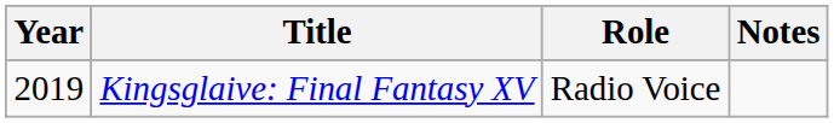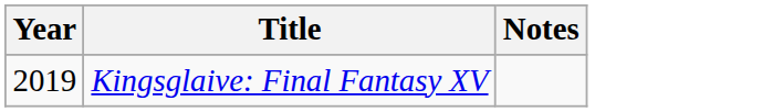- column: Role | Radio Voice
